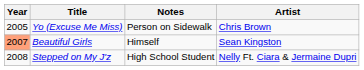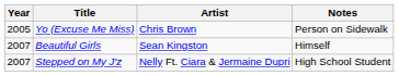columns swapped: Artist <-> Notes
Beautiful Girls | Year: lightsalmon background -> no background
Stepped on My J'z | Year: 2008 -> 2007
